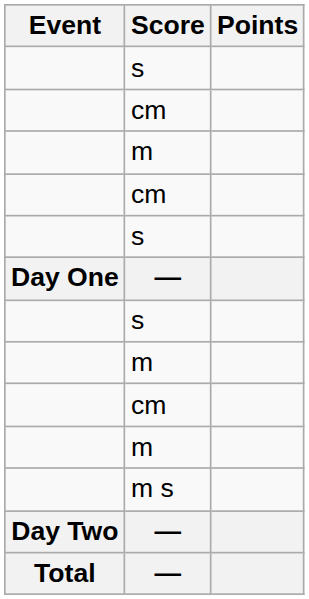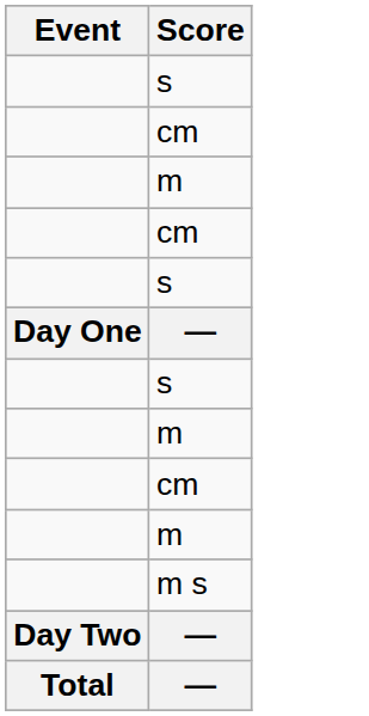- column: Points
